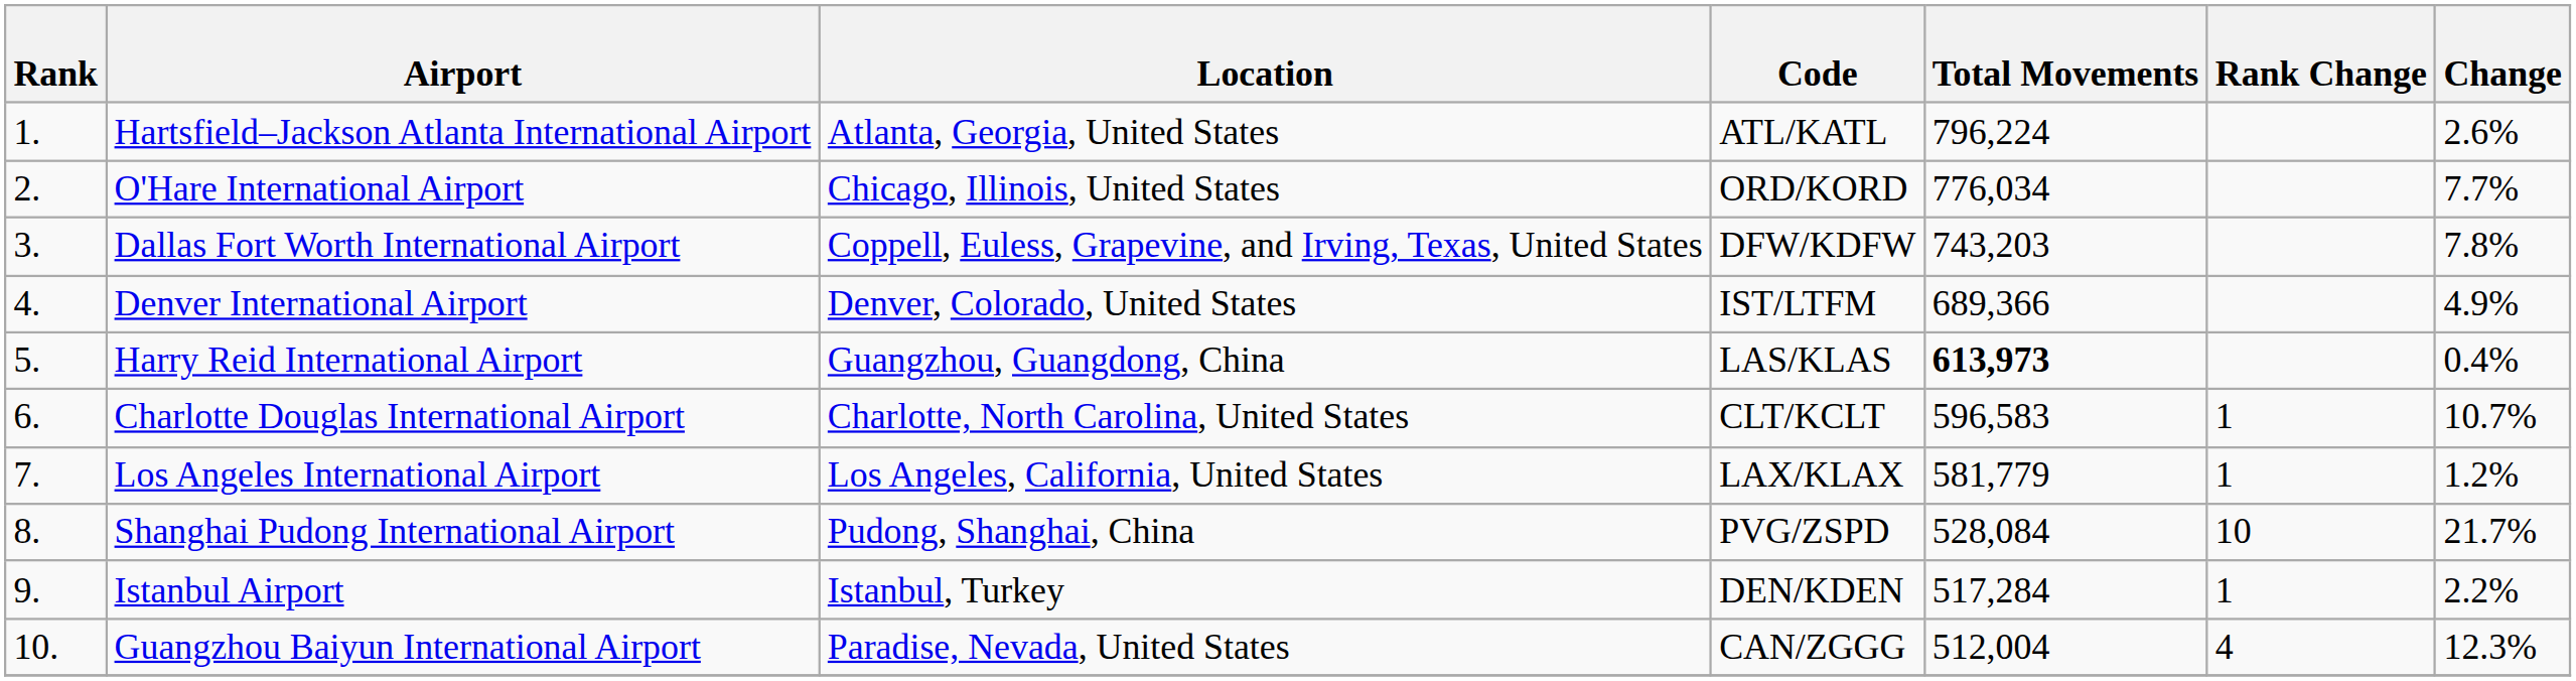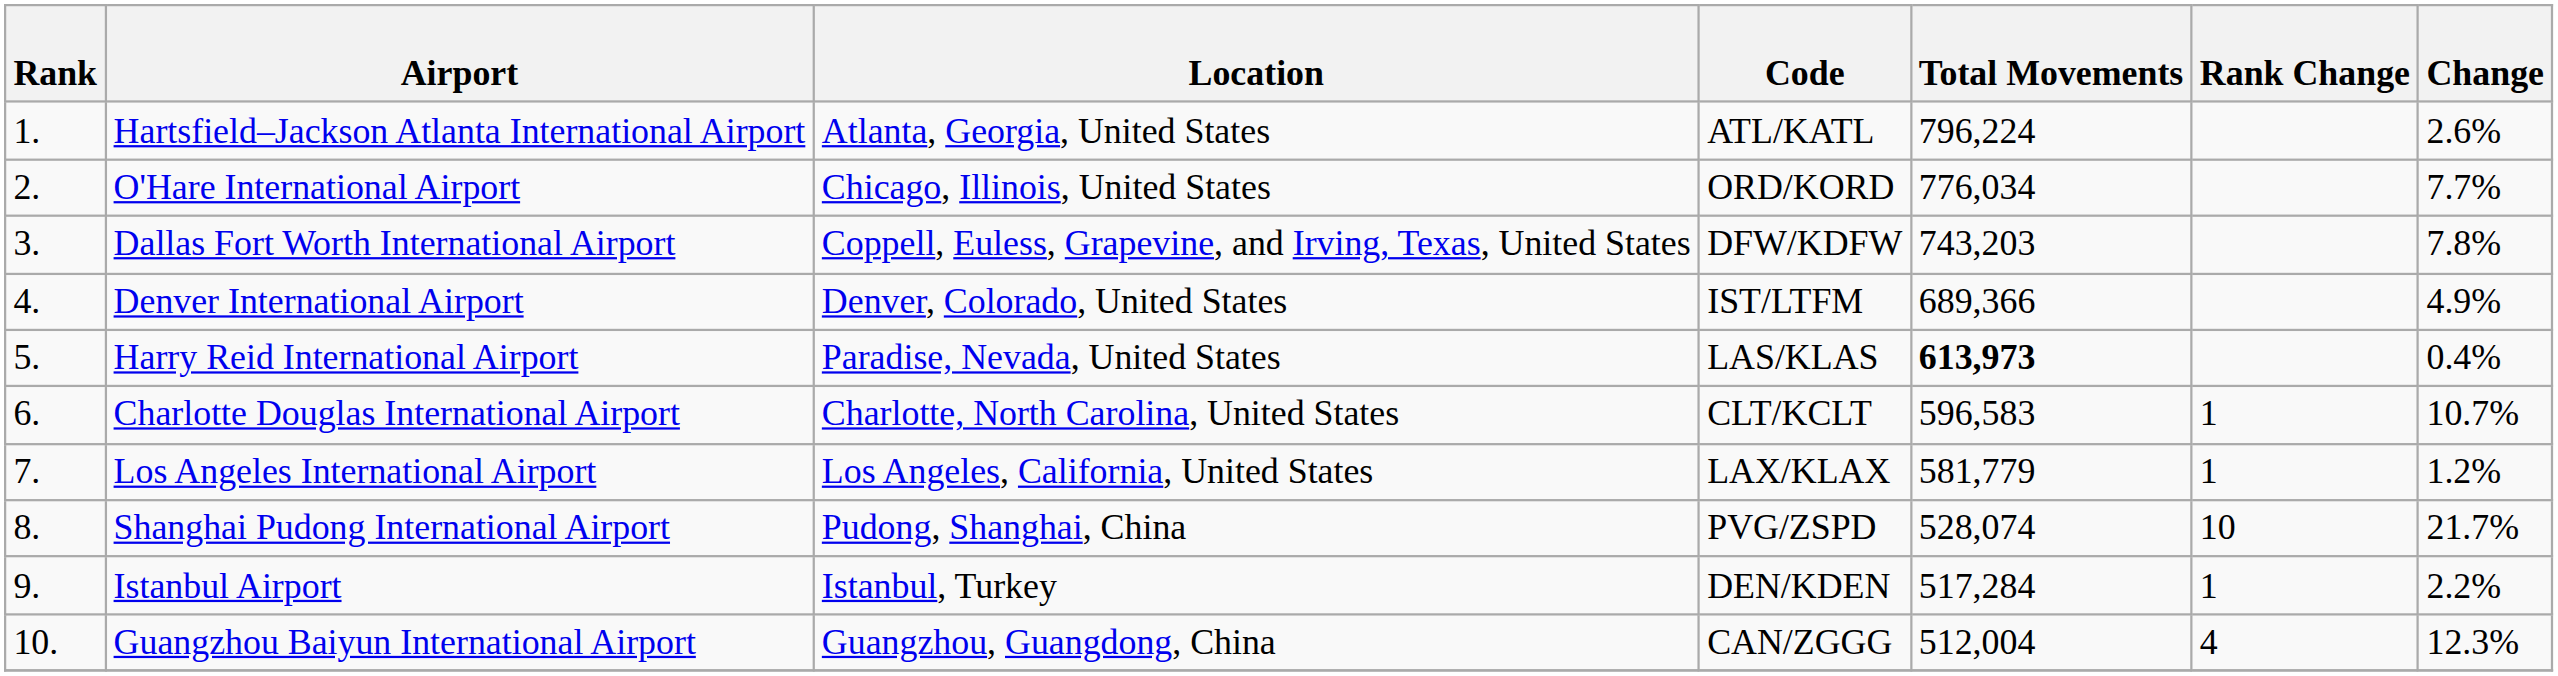Harry Reid International Airport | Location: Guangzhou, Guangdong, China -> Paradise, Nevada, United States
Shanghai Pudong International Airport | Total Movements: 528,084 -> 528,074
Guangzhou Baiyun International Airport | Location: Paradise, Nevada, United States -> Guangzhou, Guangdong, China
